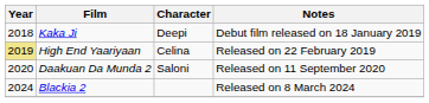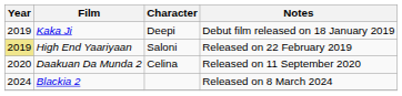Kaka Ji | Year: 2018 -> 2019
High End Yaariyaan | Character: Celina -> Saloni
Daakuan Da Munda 2 | Character: Saloni -> Celina
